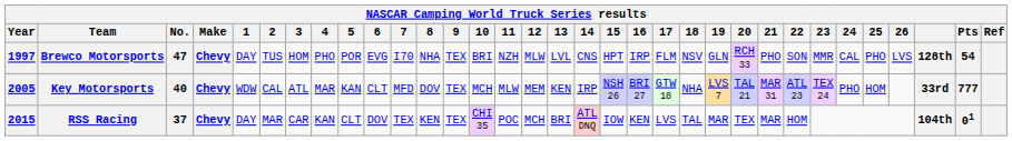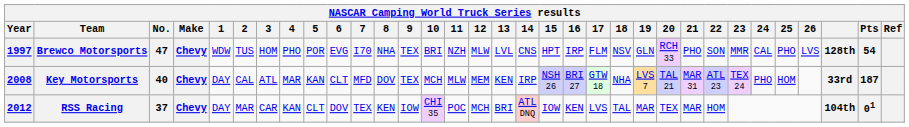Brewco Motorsports | 1: DAY -> WDW
Key Motorsports | Year: 2005 -> 2008
Key Motorsports | 1: WDW -> DAY
Key Motorsports | Pts: 777 -> 187
RSS Racing | Year: 2015 -> 2012
RSS Racing | 9: TEX -> IOW
